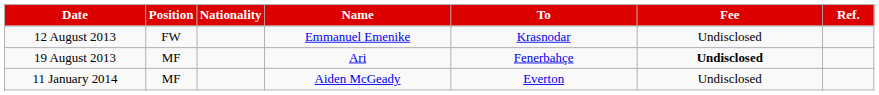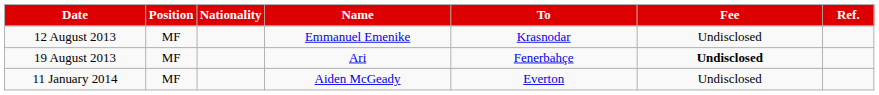12 August 2013 | Position: FW -> MF
